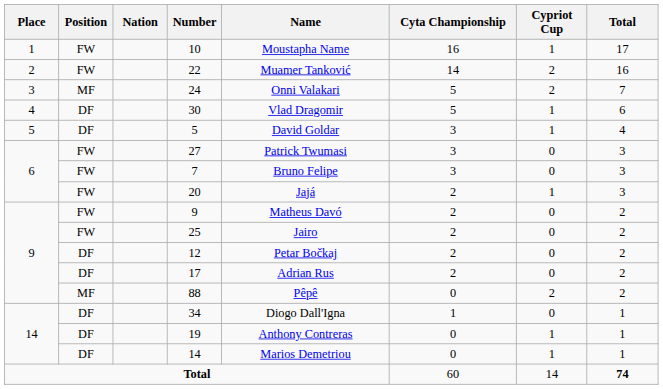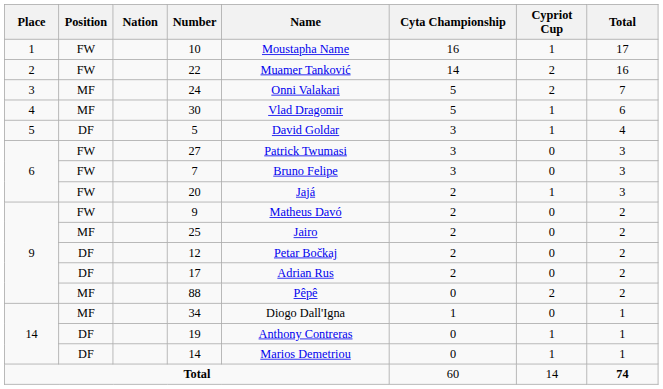30 | Position: DF -> MF
25 | Position: FW -> MF
34 | Position: DF -> MF
